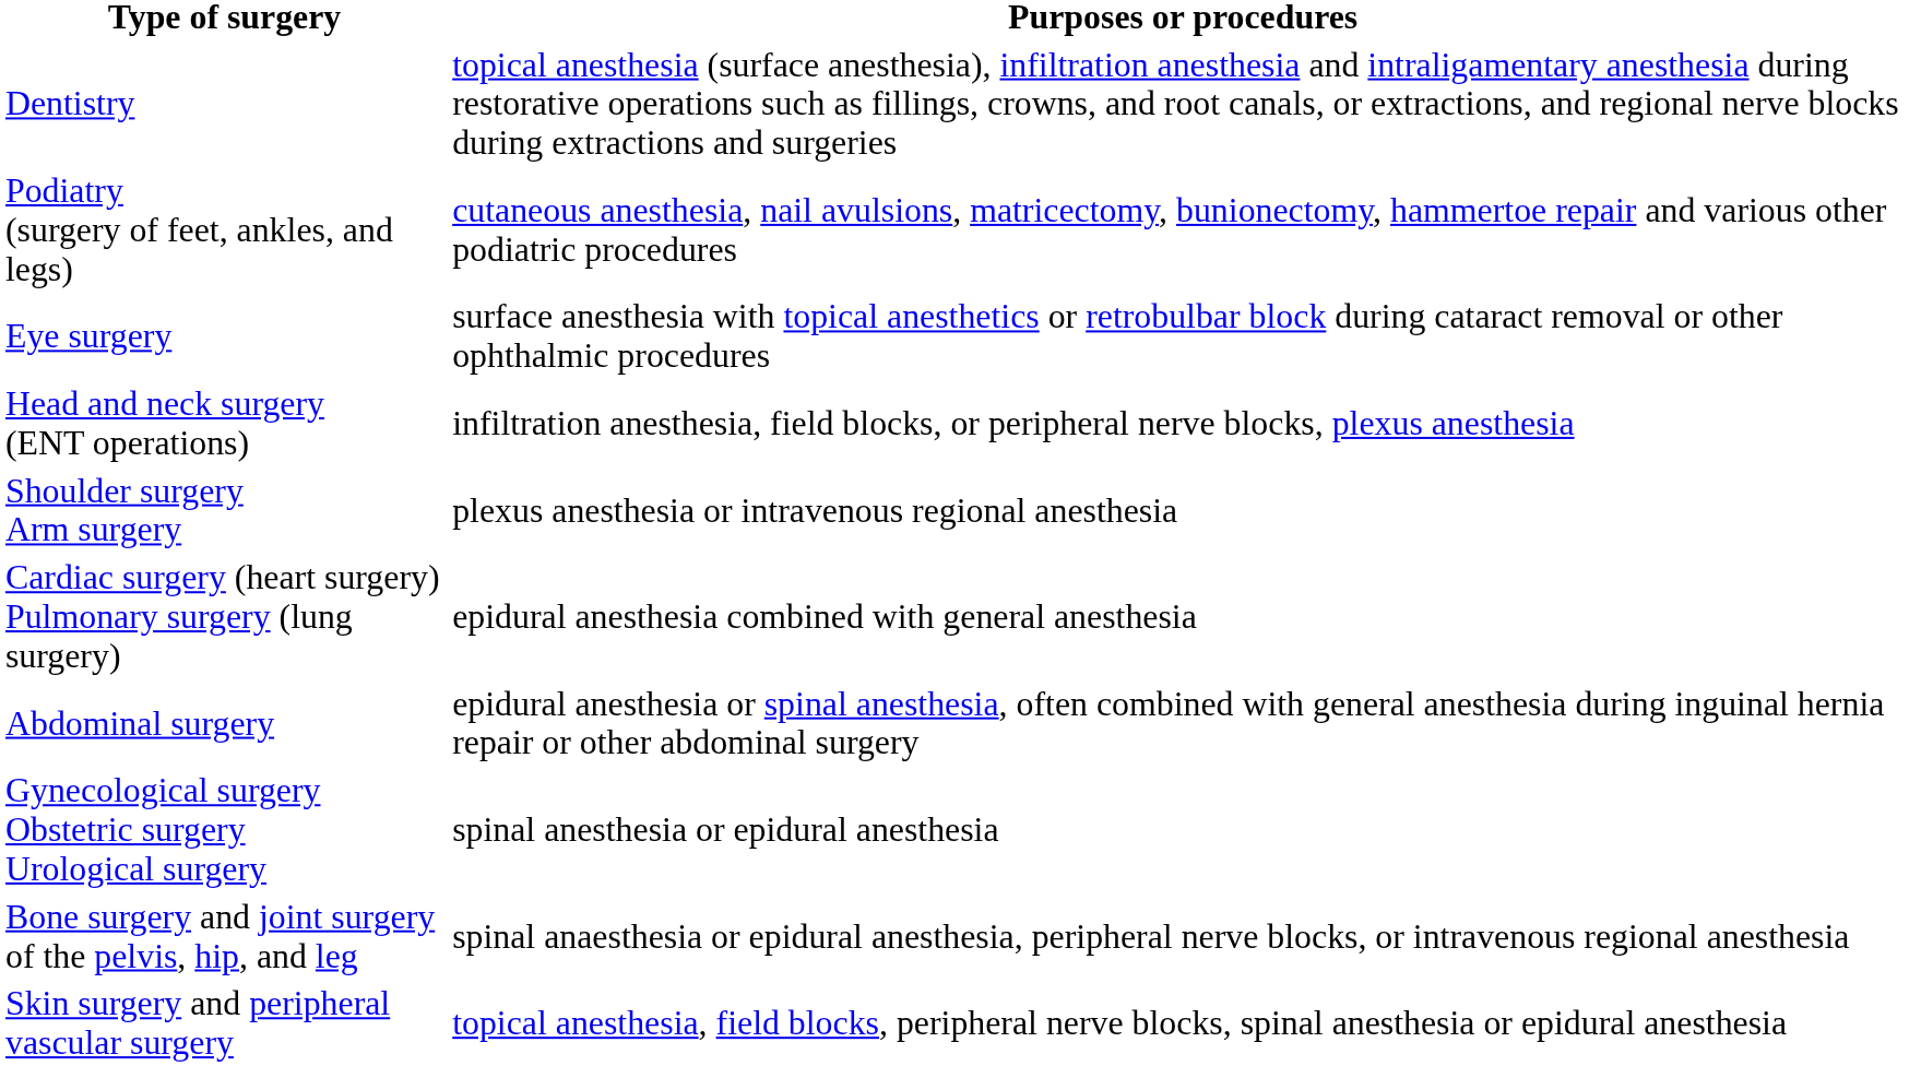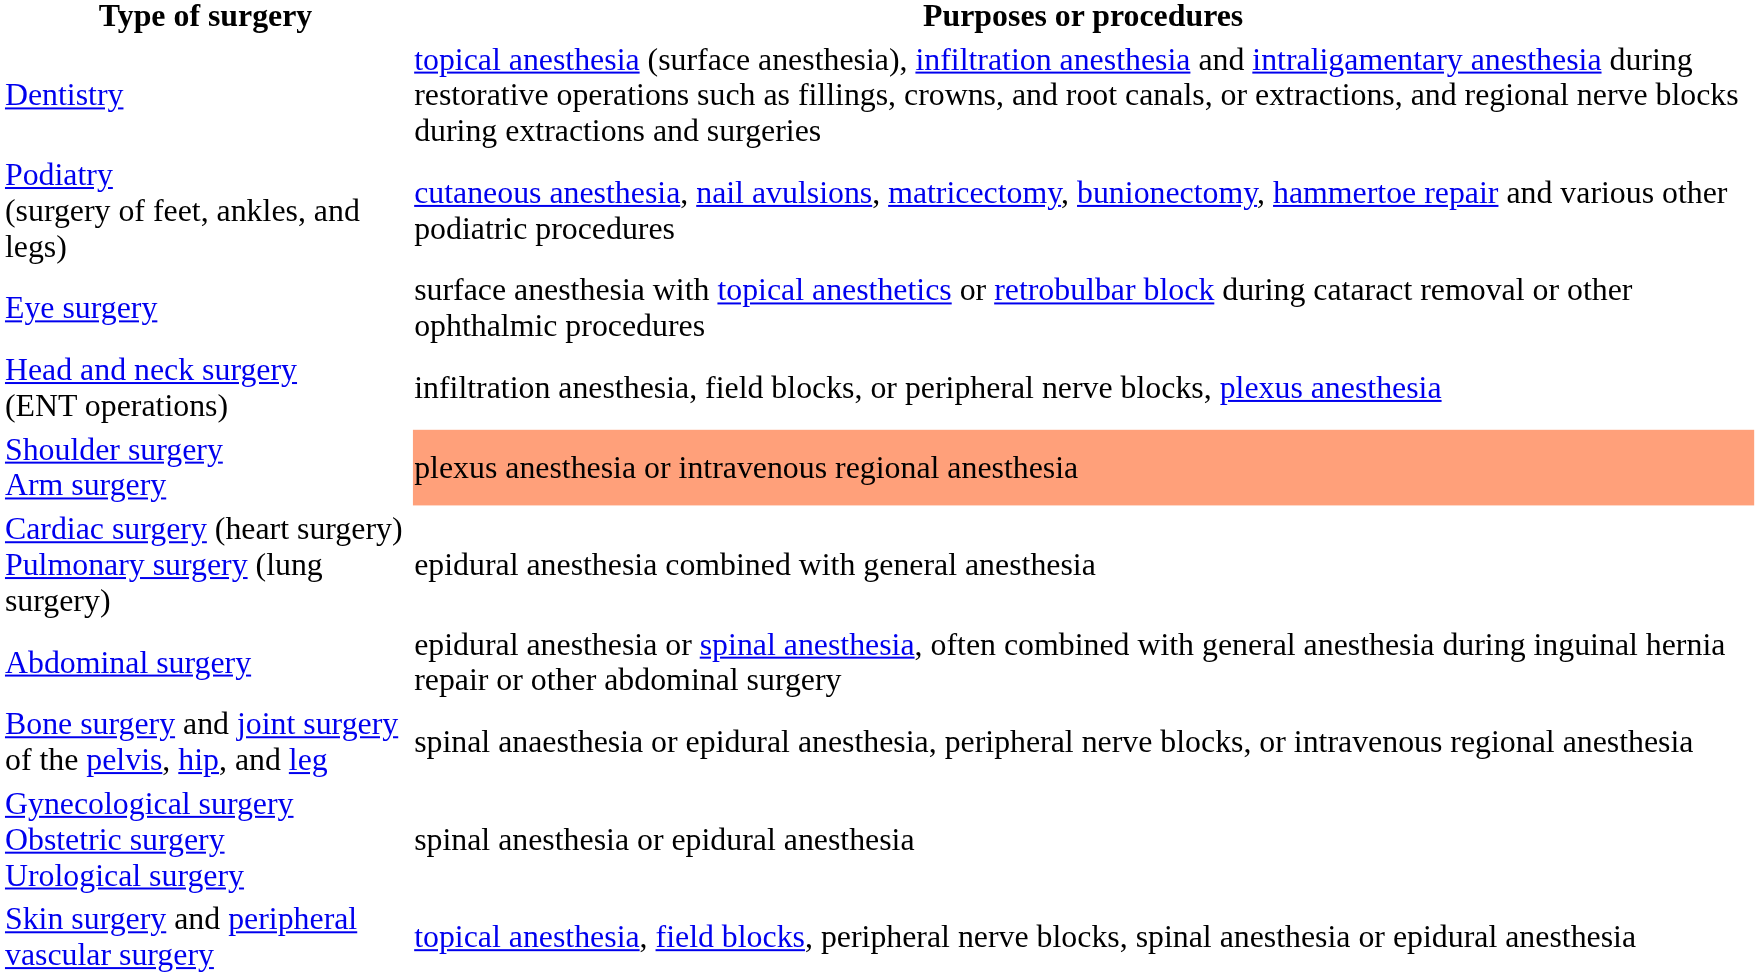Shoulder surgery Arm surgery | Purposes or procedures: no background -> lightsalmon background
rows swapped: Gynecological surgery Obstetric surgery Urological surgery <-> Bone surgery and joint surgery of the pelvis, hip, and leg
